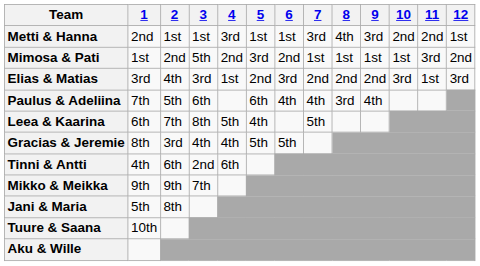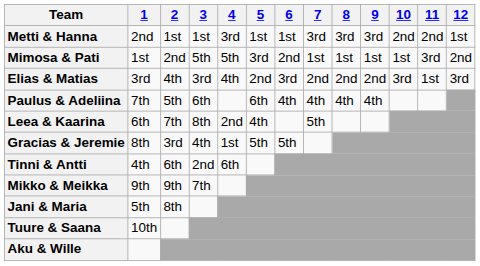Metti & Hanna | 8: 4th -> 3rd
Mimosa & Pati | 4: 2nd -> 5th
Elias & Matias | 4: 1st -> 4th
Paulus & Adeliina | 8: 3rd -> 4th
Leea & Kaarina | 4: 5th -> 2nd
Gracias & Jeremie | 4: 4th -> 1st
